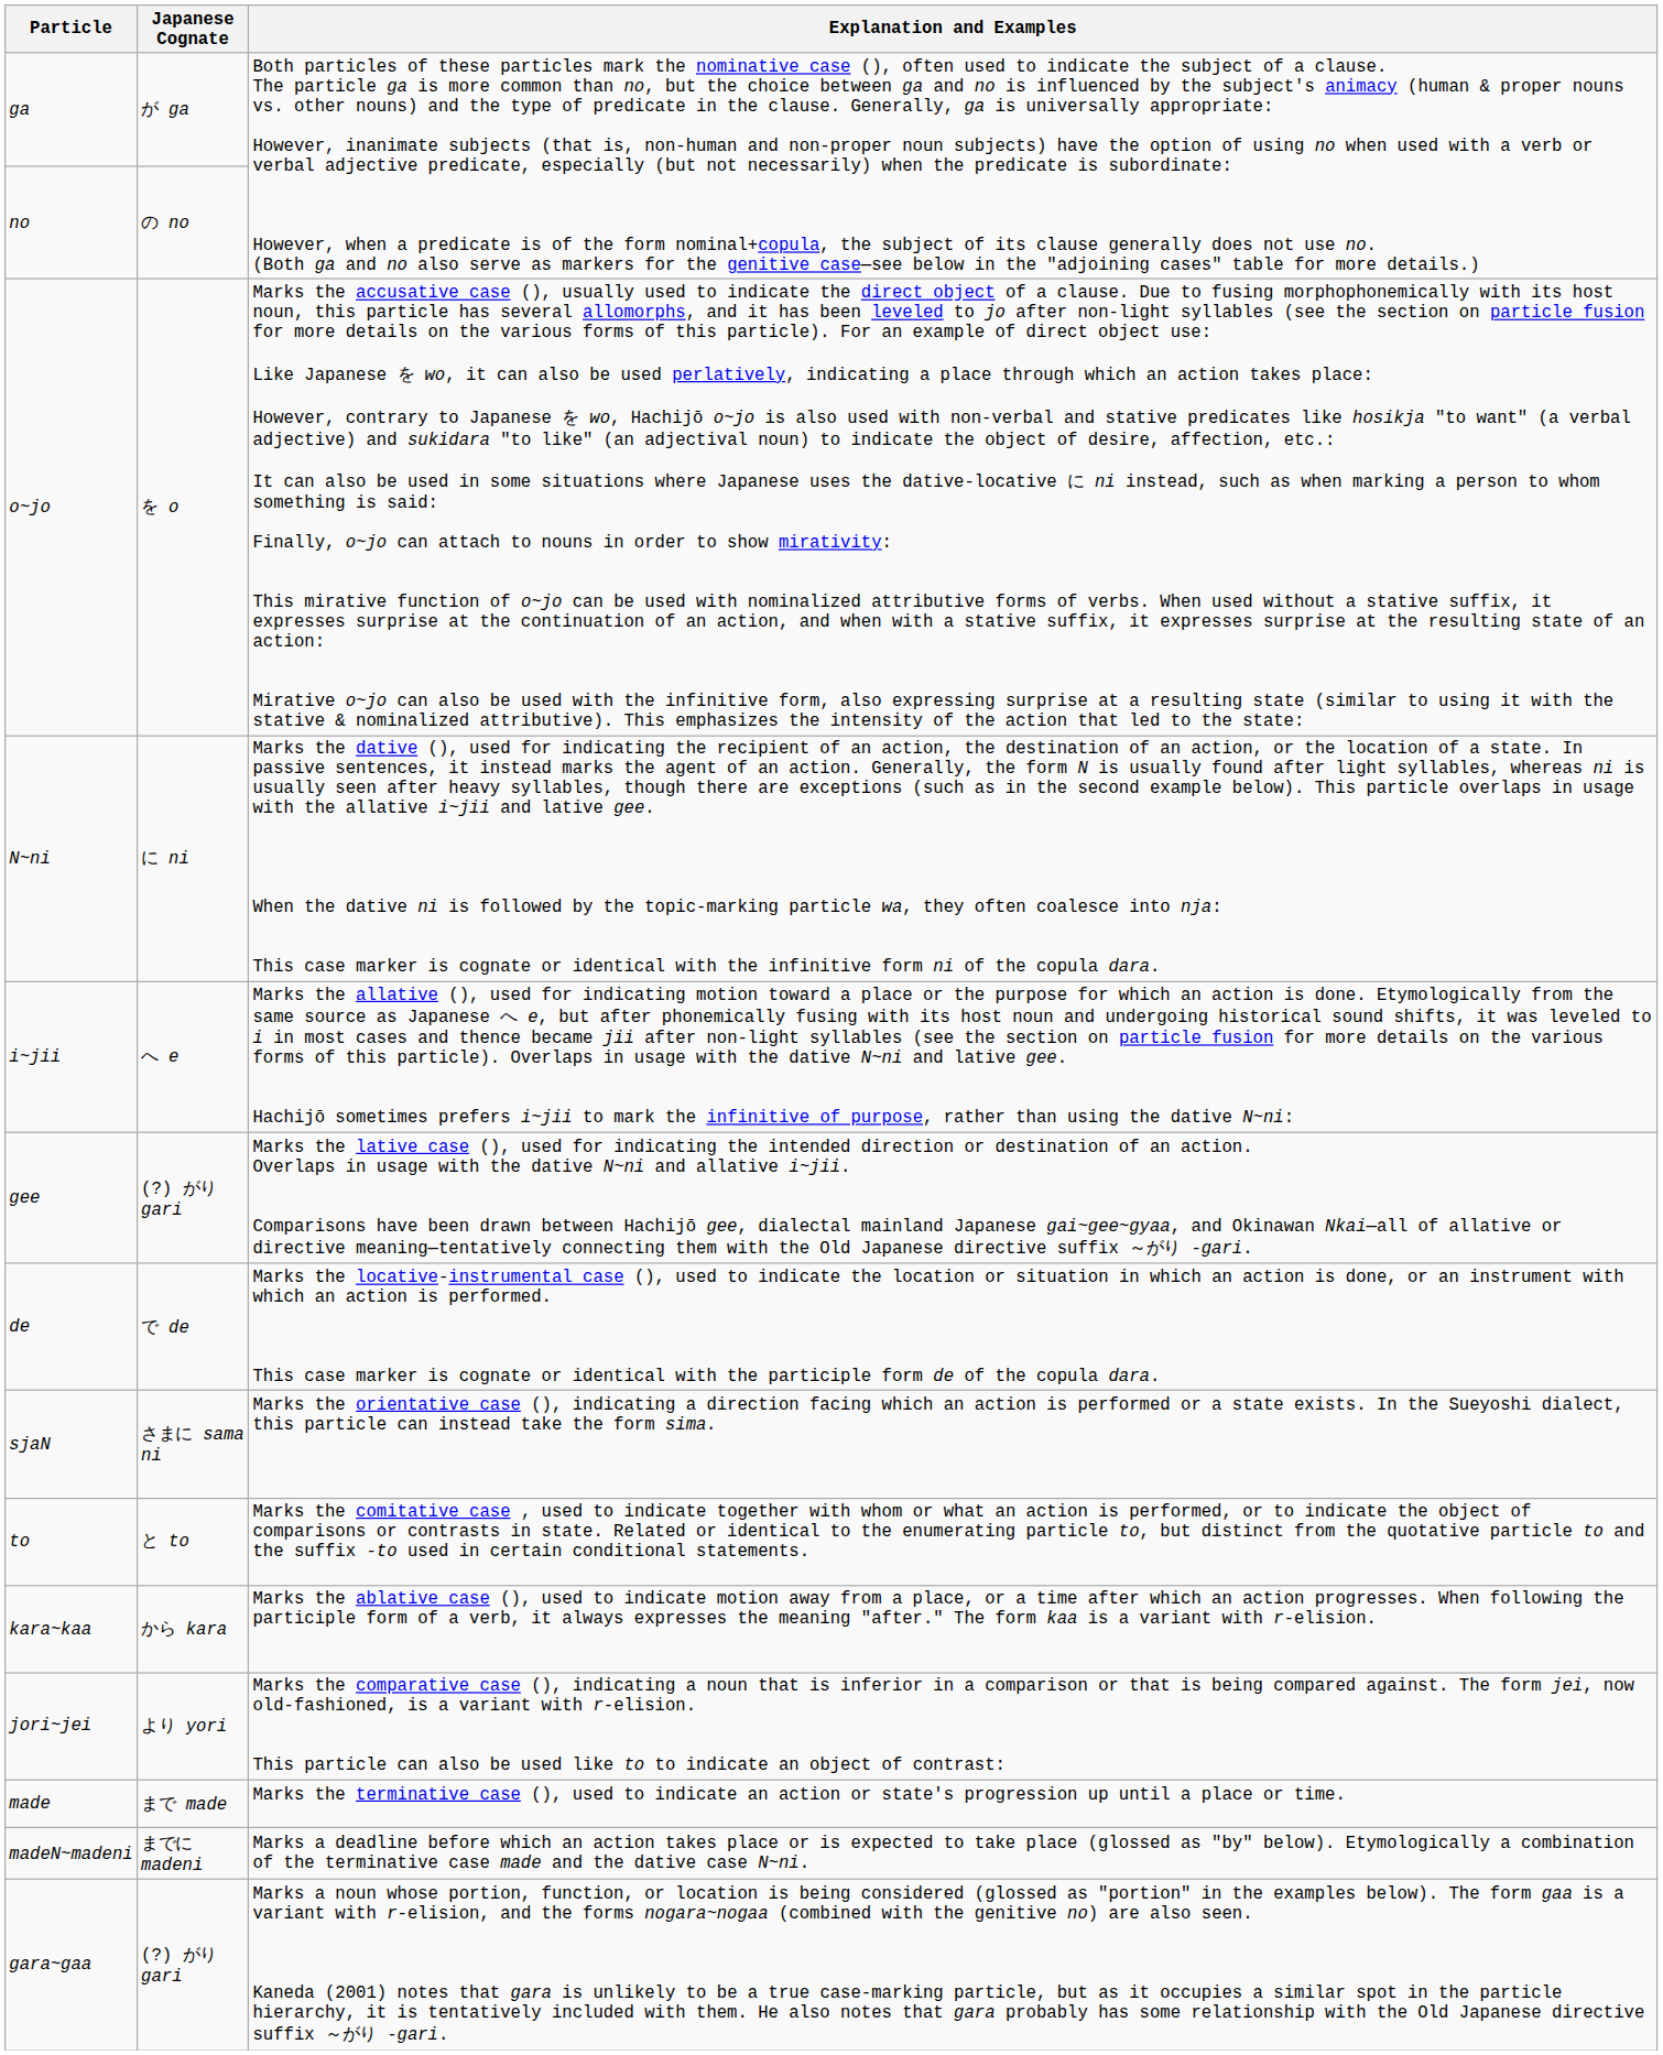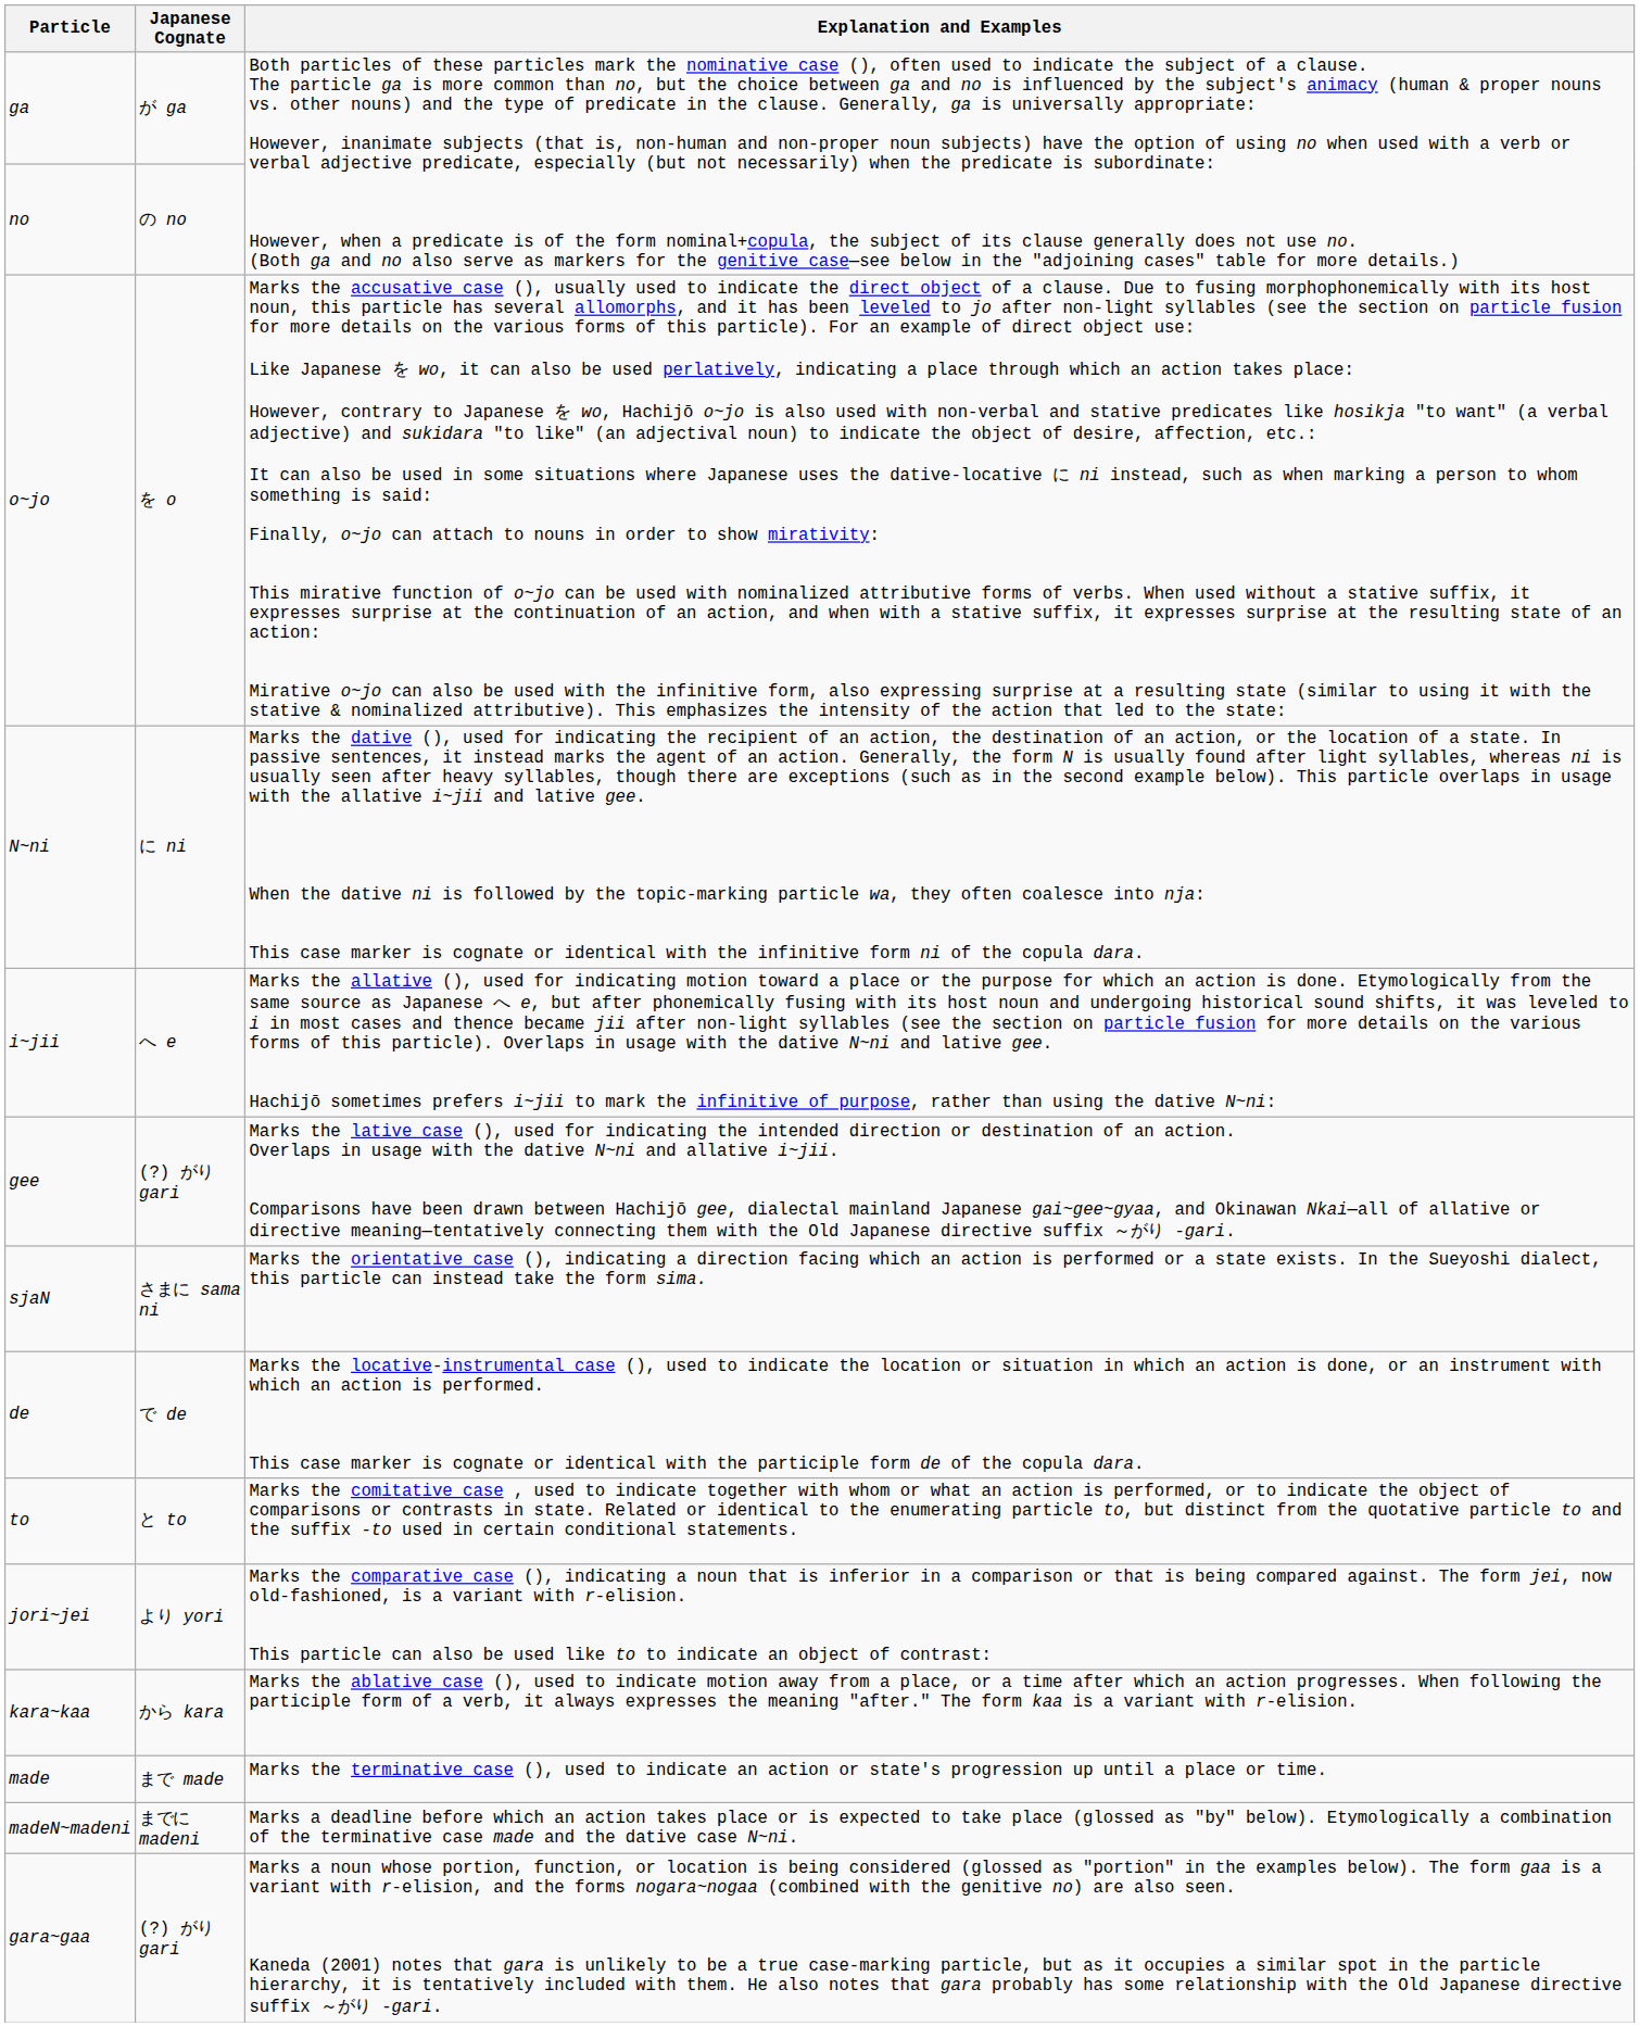rows swapped: sjaN <-> de
rows swapped: kara~kaa <-> jori~jei
